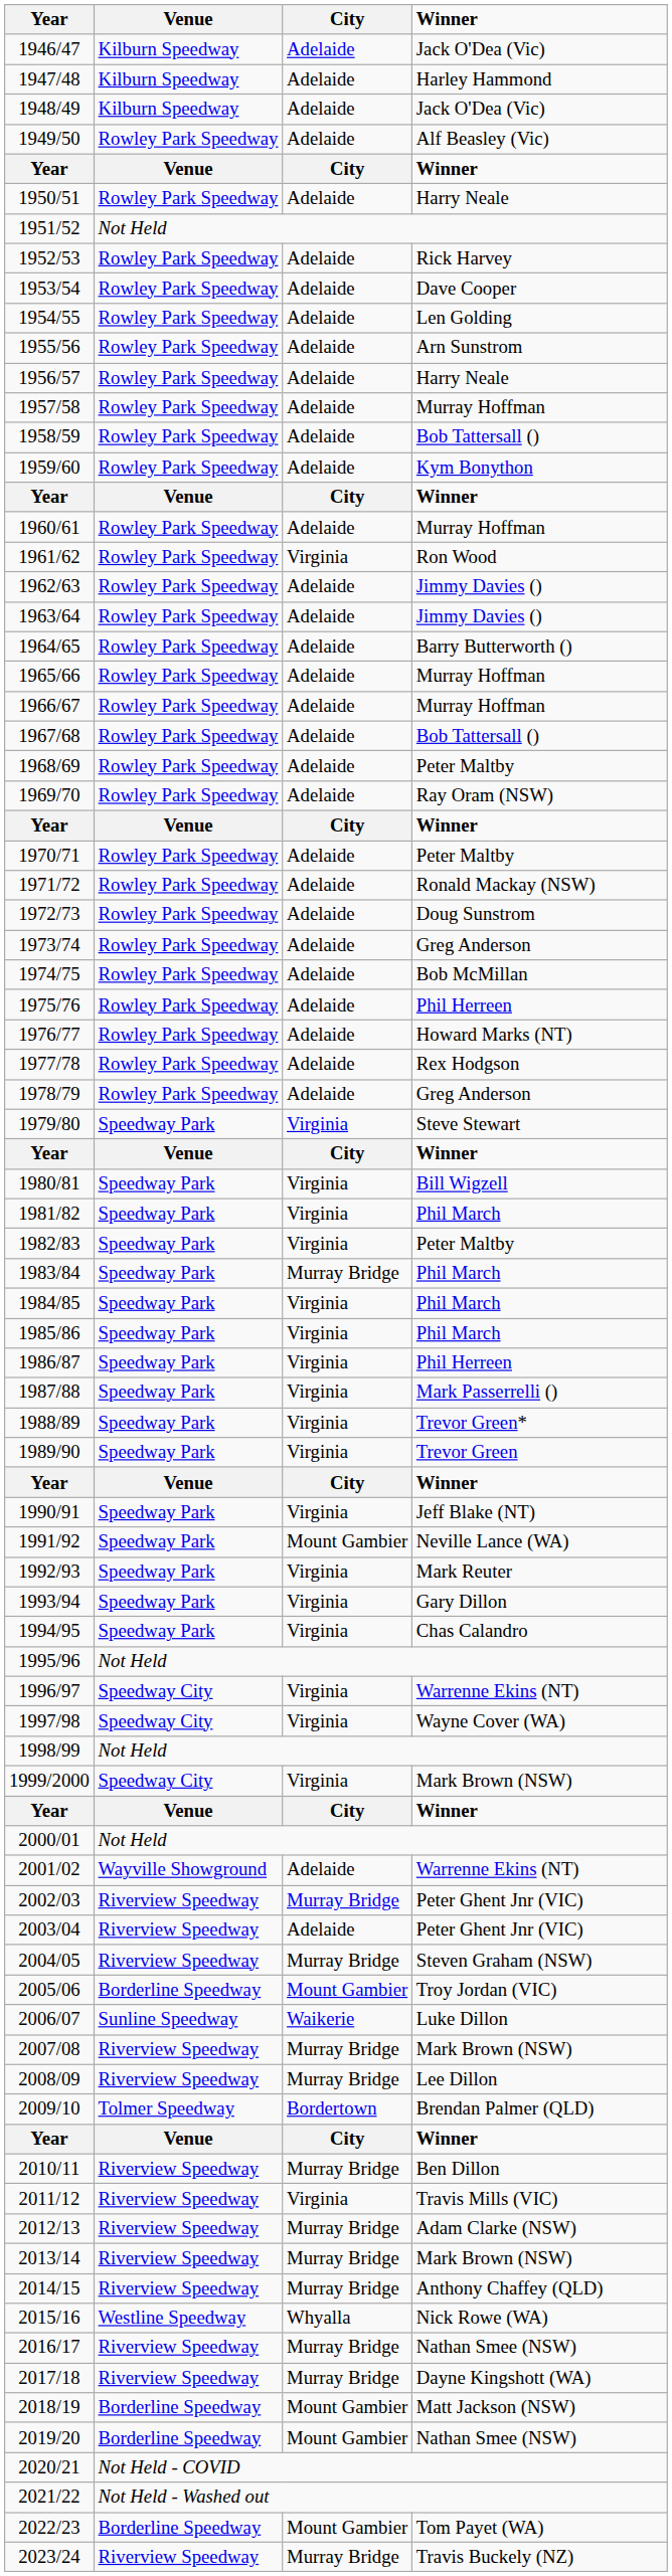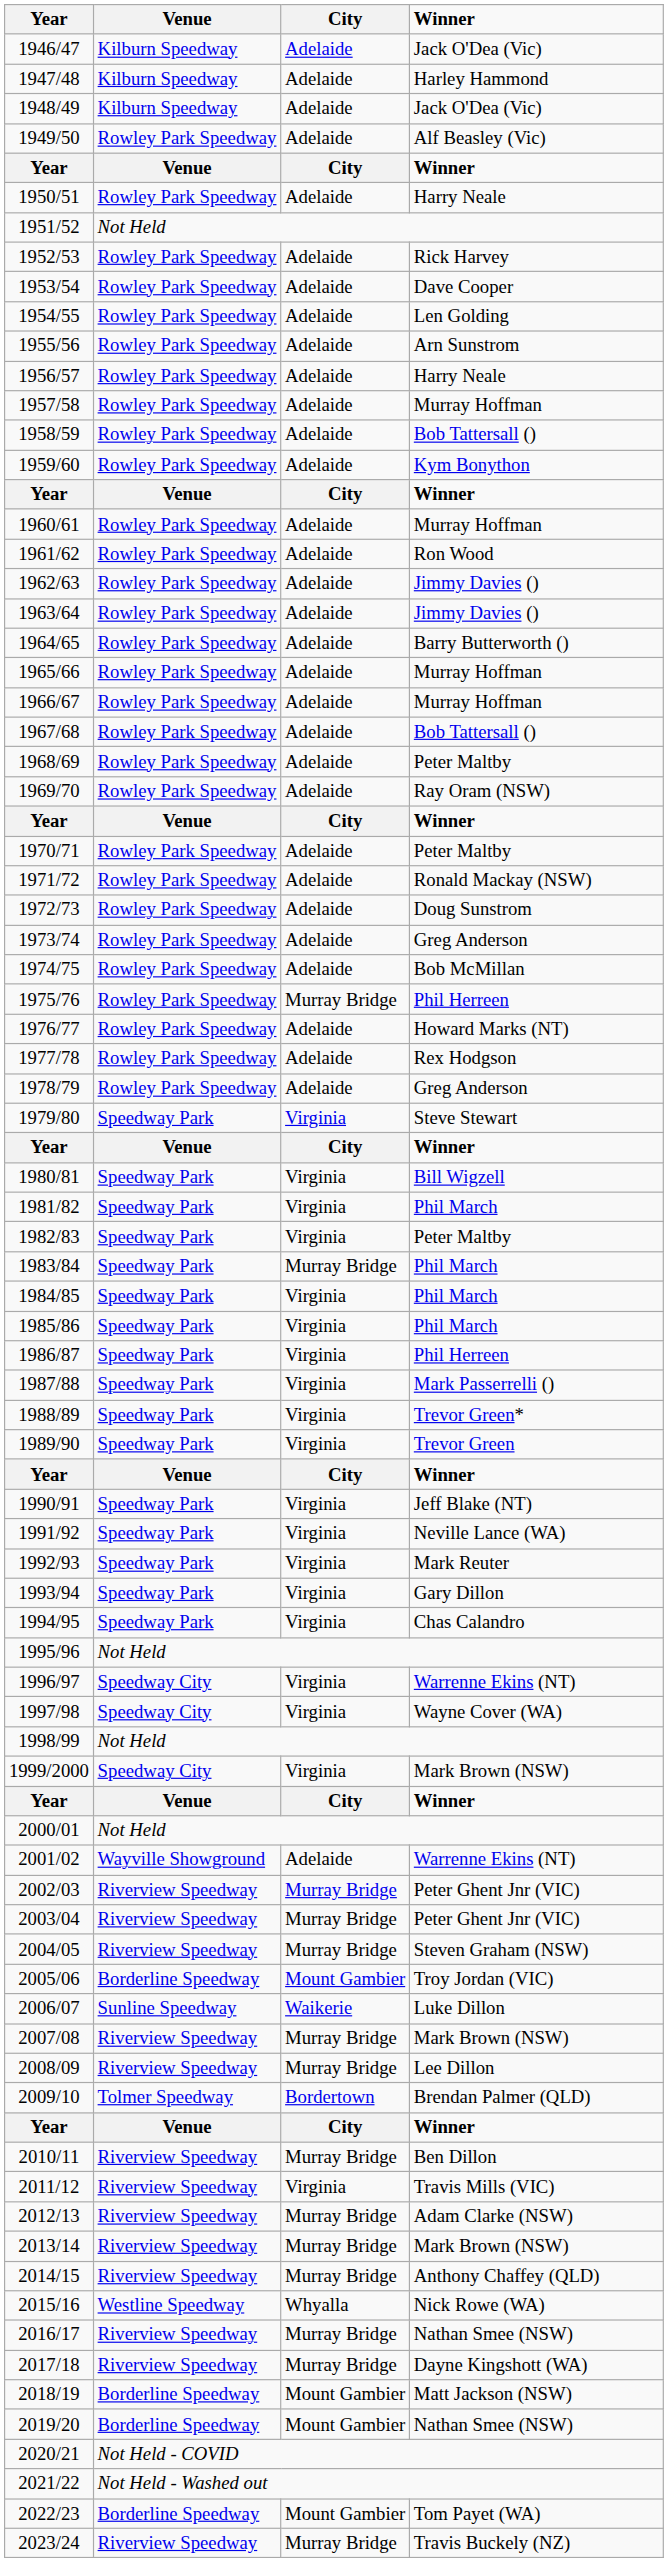1961/62 | City: Virginia -> Adelaide
1975/76 | City: Adelaide -> Murray Bridge
1991/92 | City: Mount Gambier -> Virginia
2003/04 | City: Adelaide -> Murray Bridge
